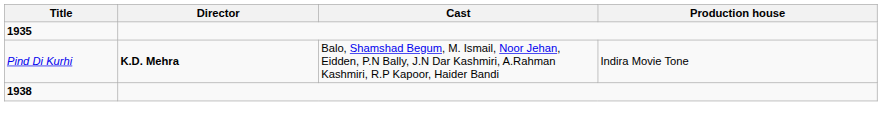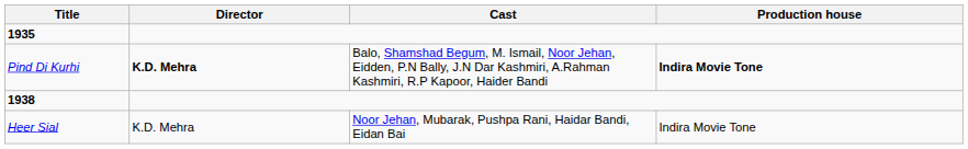Pind Di Kurhi | Production house: normal -> bold
+ row: Heer Sial | K.D. Mehra | Noor Jehan, Mubarak, Pushpa Rani, Haidar Bandi, Eidan Bai | Indira Movie Tone
